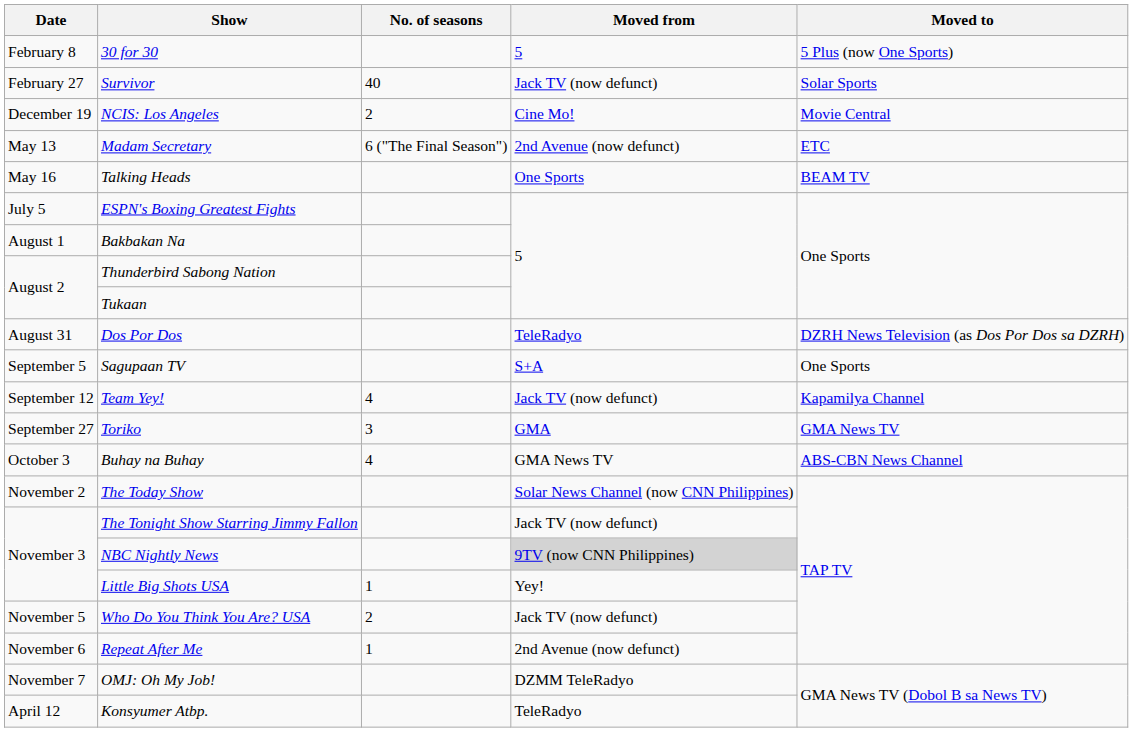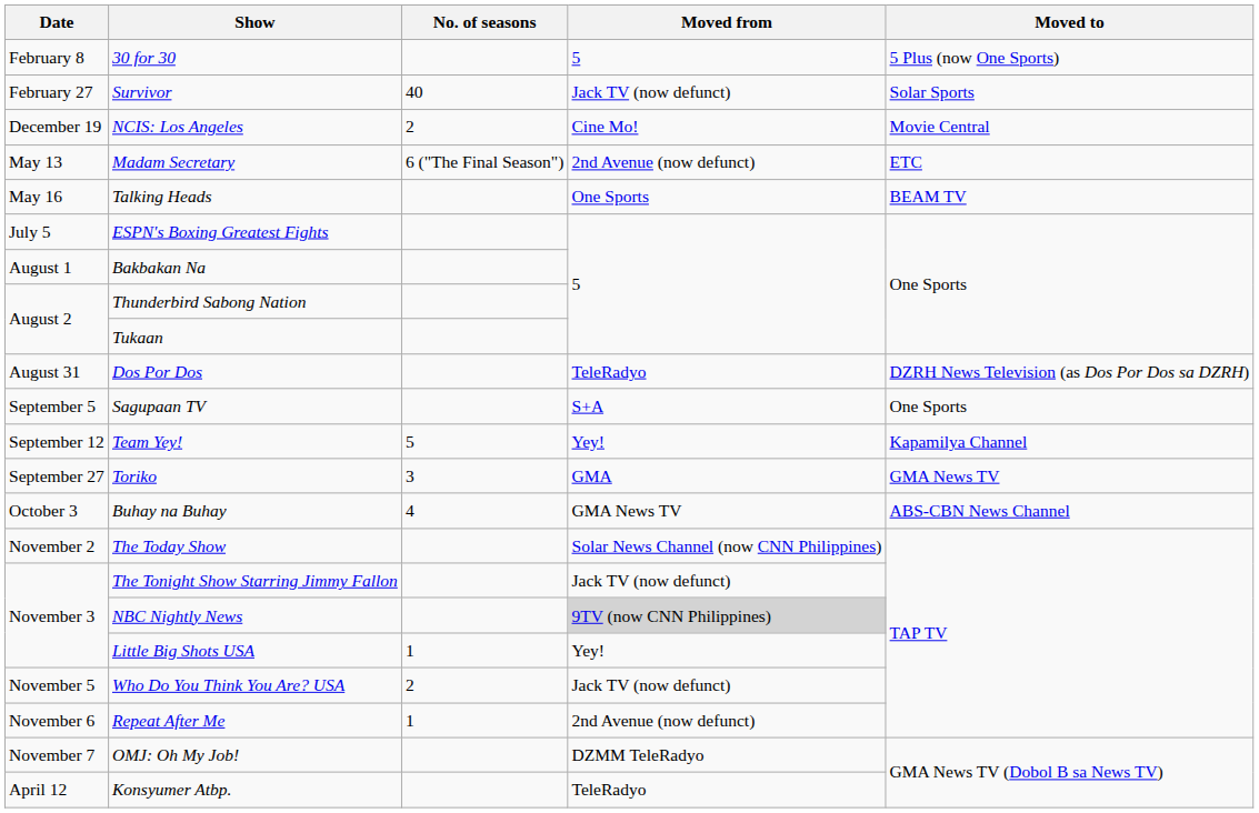Team Yey! | No. of seasons: 4 -> 5
Team Yey! | Moved from: Jack TV (now defunct) -> Yey!
